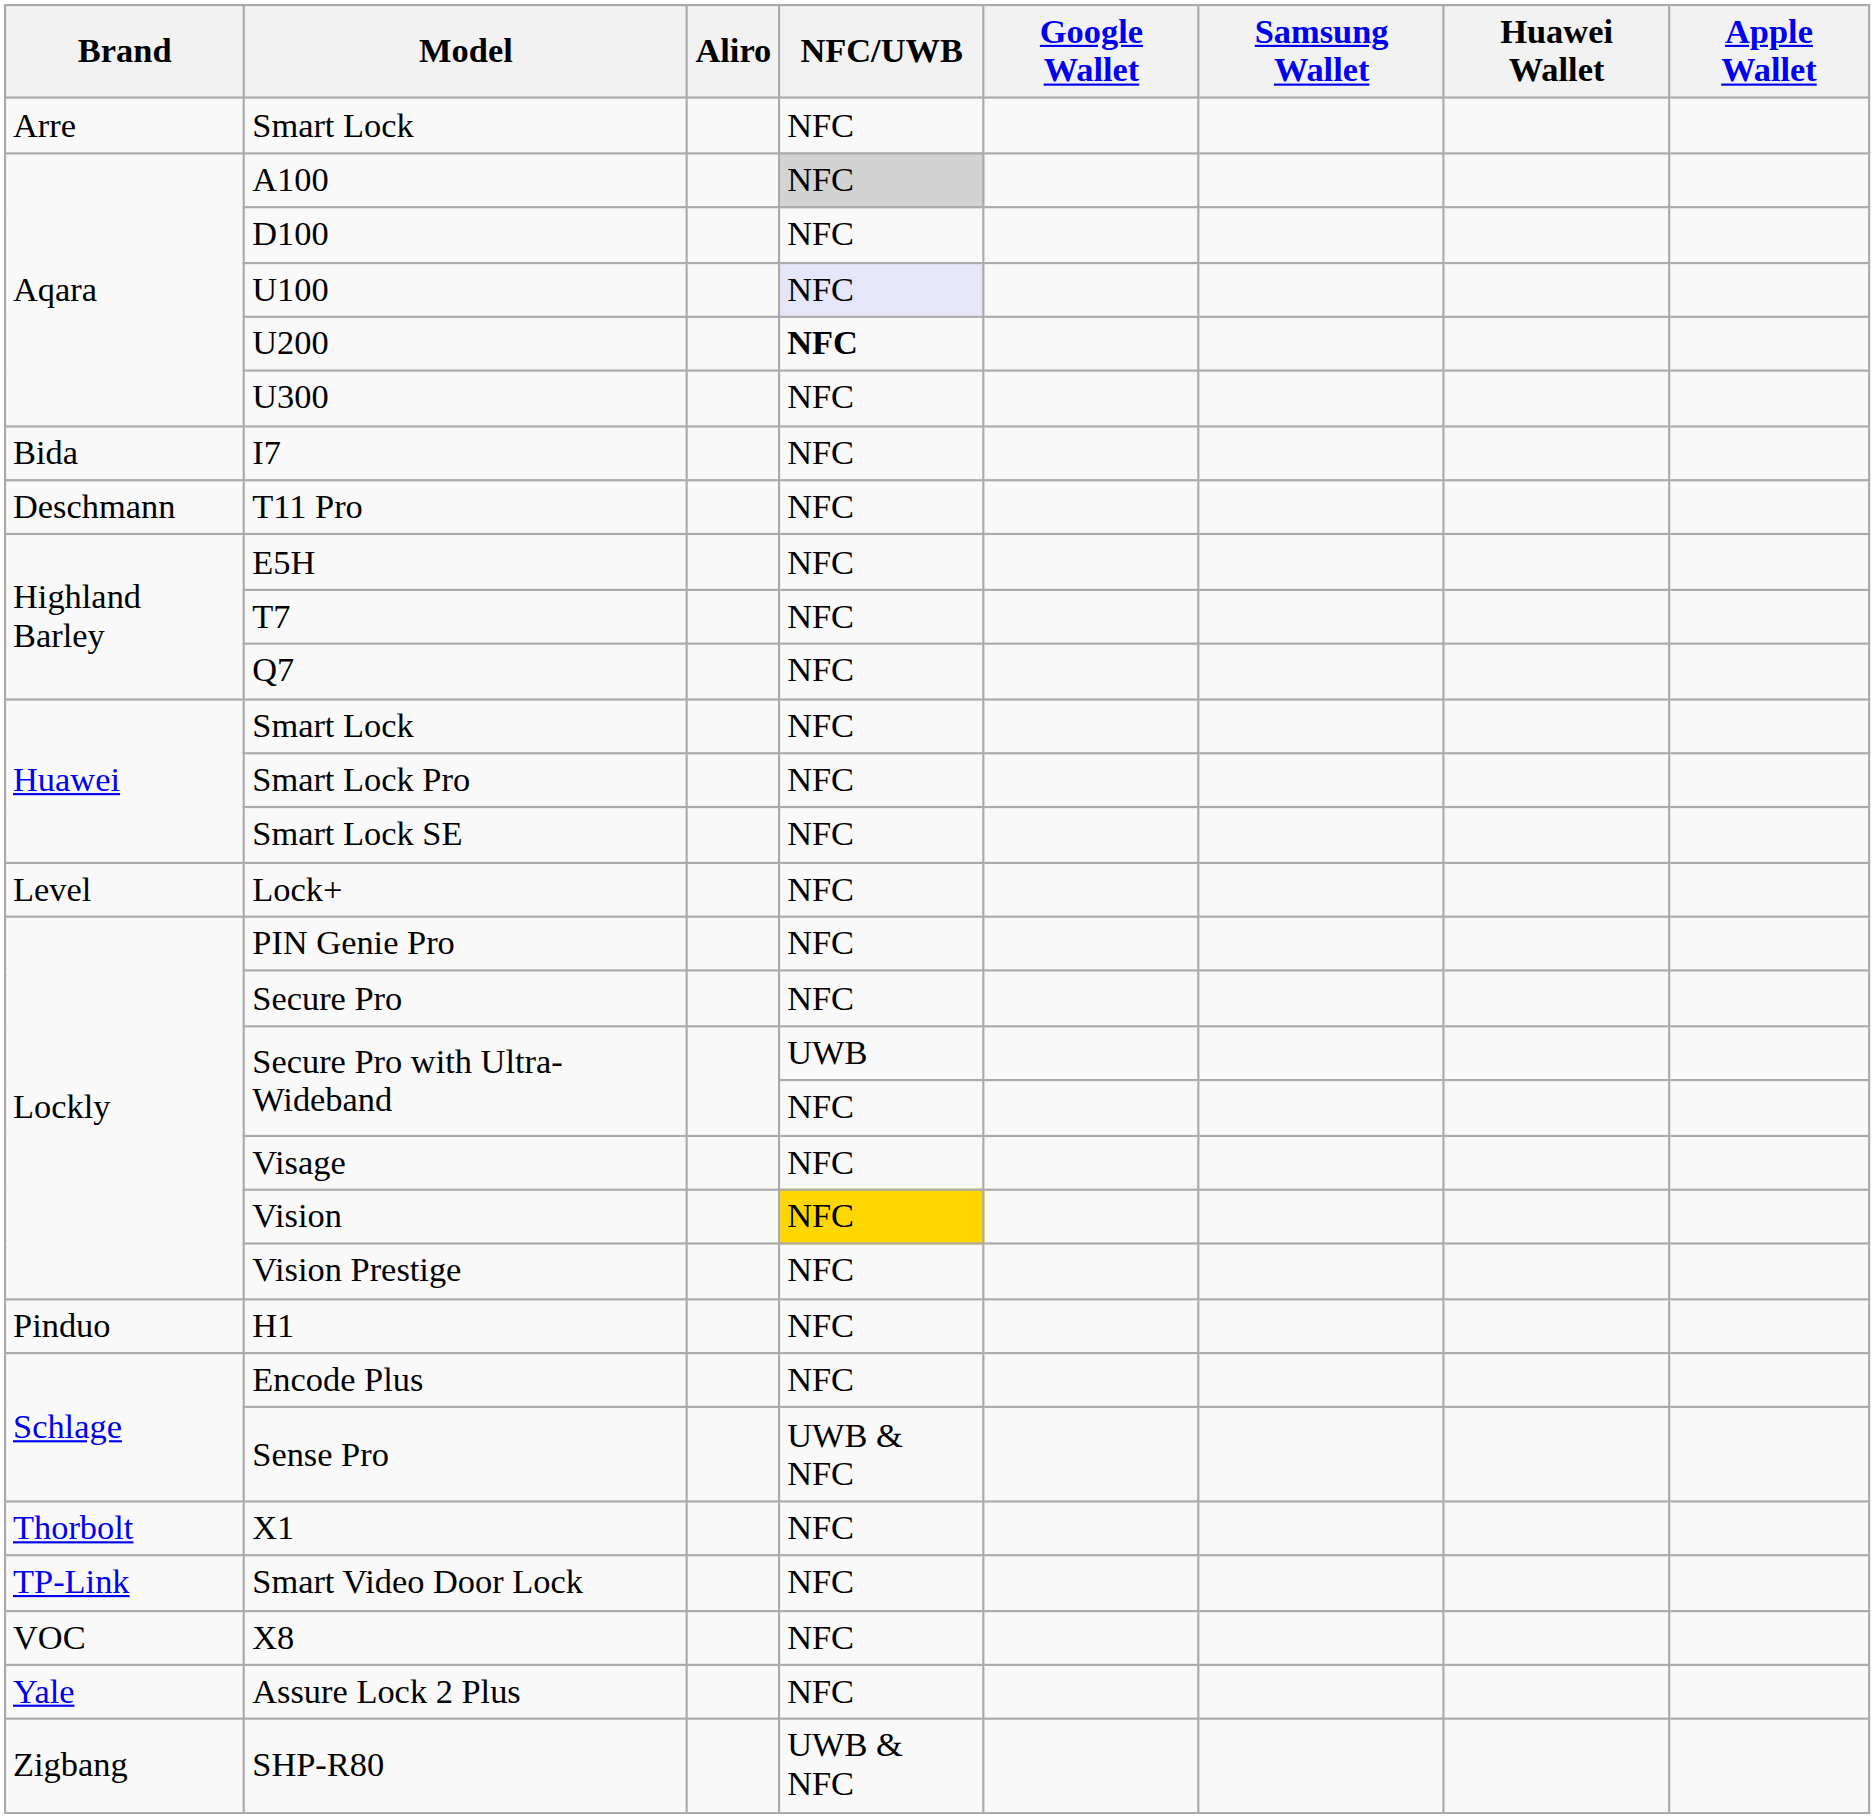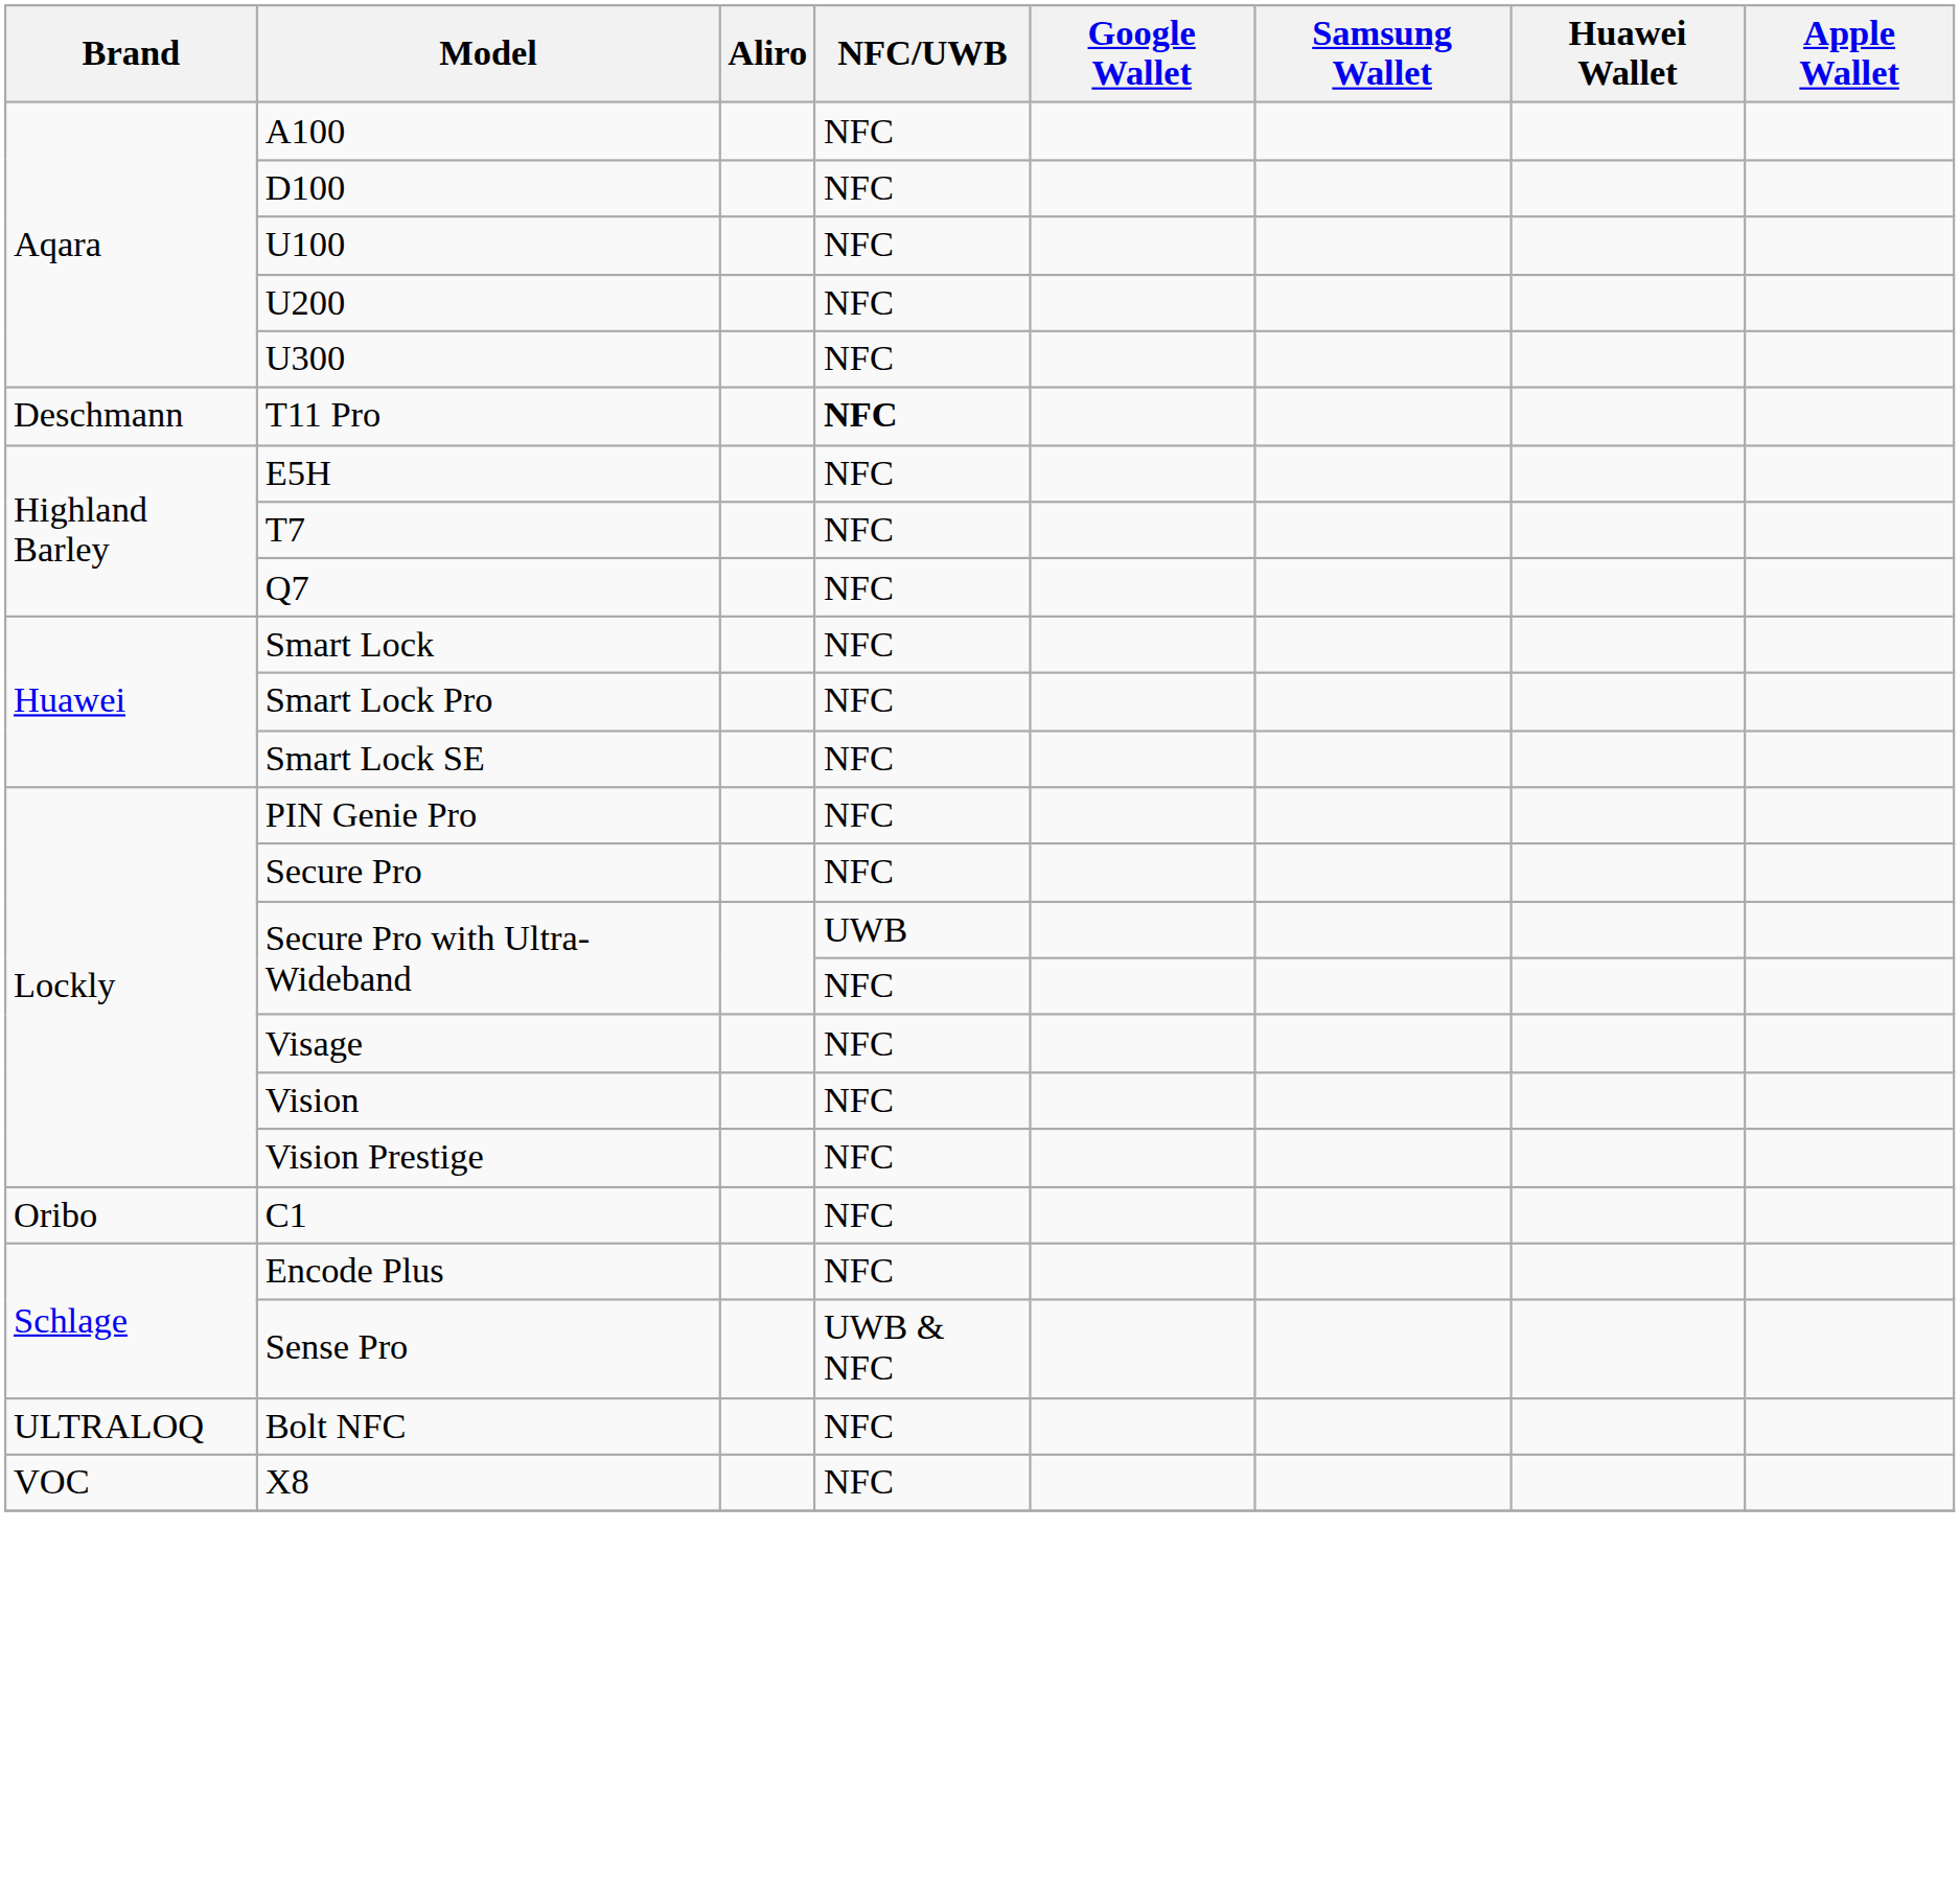- row: Arre | Smart Lock | NFC
A100 | NFC/UWB: lightgrey background -> no background
U100 | NFC/UWB: lavender background -> no background
U200 | NFC/UWB: bold -> normal
- row: Bida | I7 | NFC
T11 Pro | NFC/UWB: normal -> bold
- row: Level | Lock+ | NFC
Vision | NFC/UWB: gold background -> no background
+ row: Oribo | C1 | NFC
- row: Pinduo | H1 | NFC
- row: Thorbolt | X1 | NFC
- row: TP-Link | Smart Video Door Lock | NFC
+ row: ULTRALOQ | Bolt NFC | NFC
- row: Yale | Assure Lock 2 Plus | NFC
- row: Zigbang | SHP-R80 | UWB & NFC
